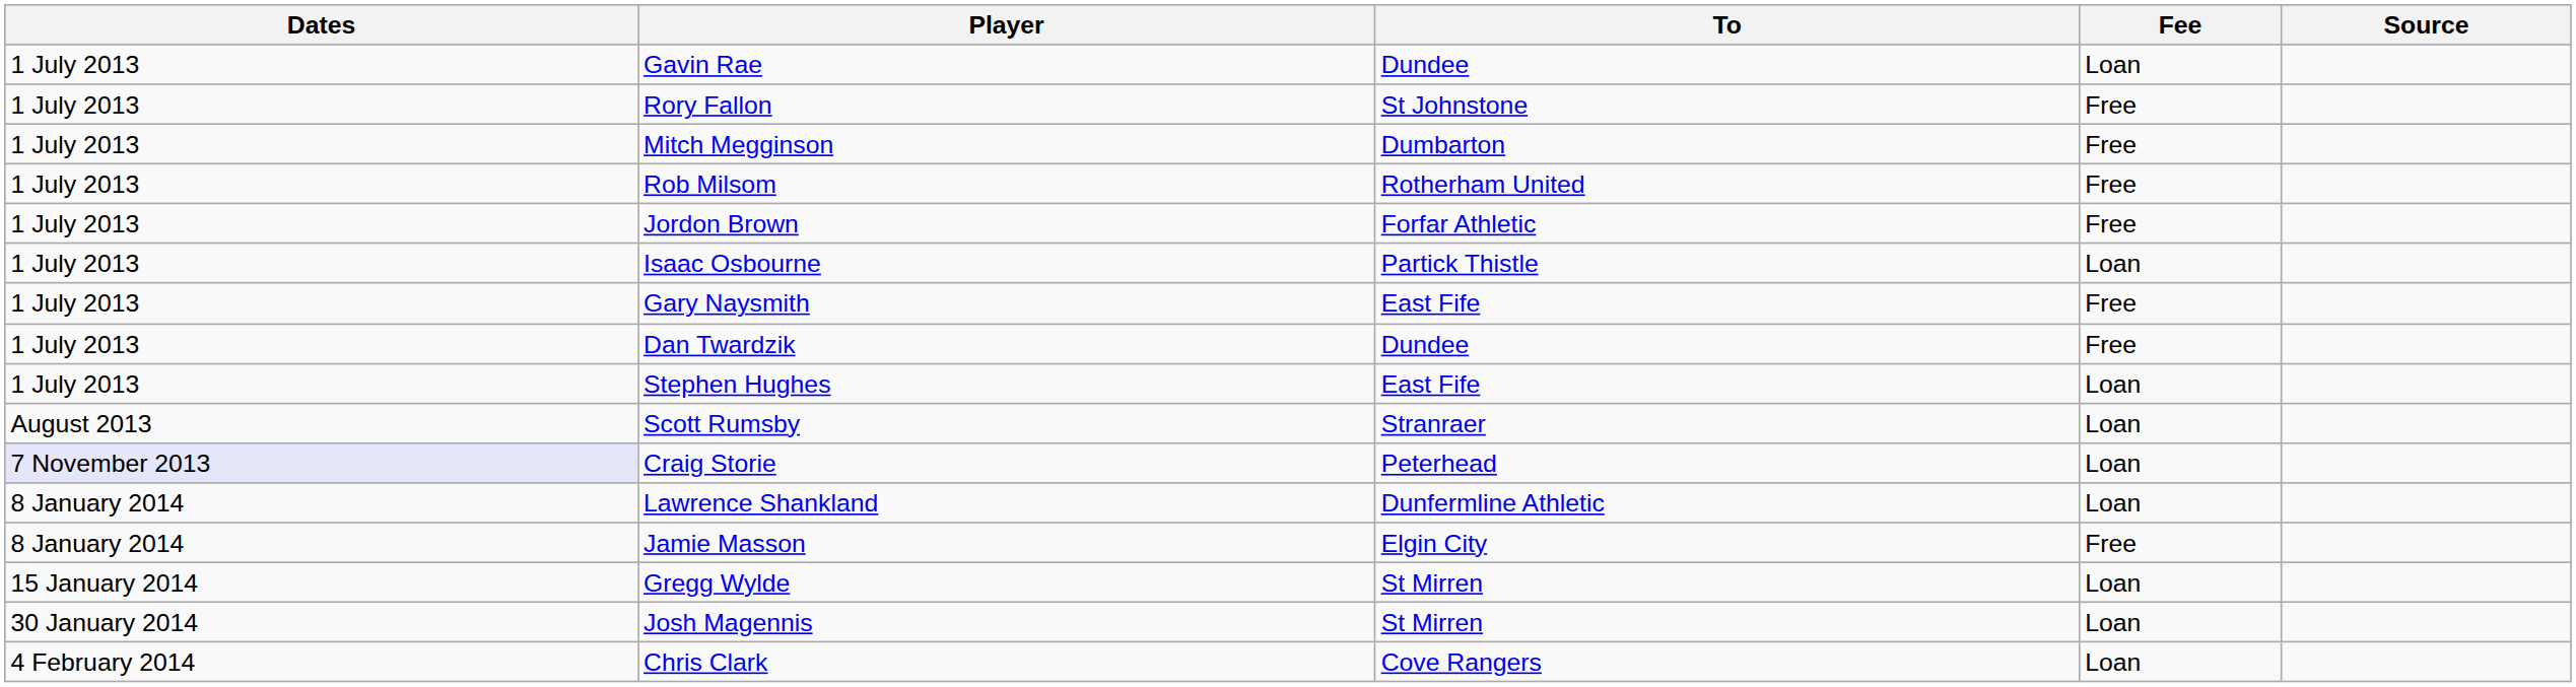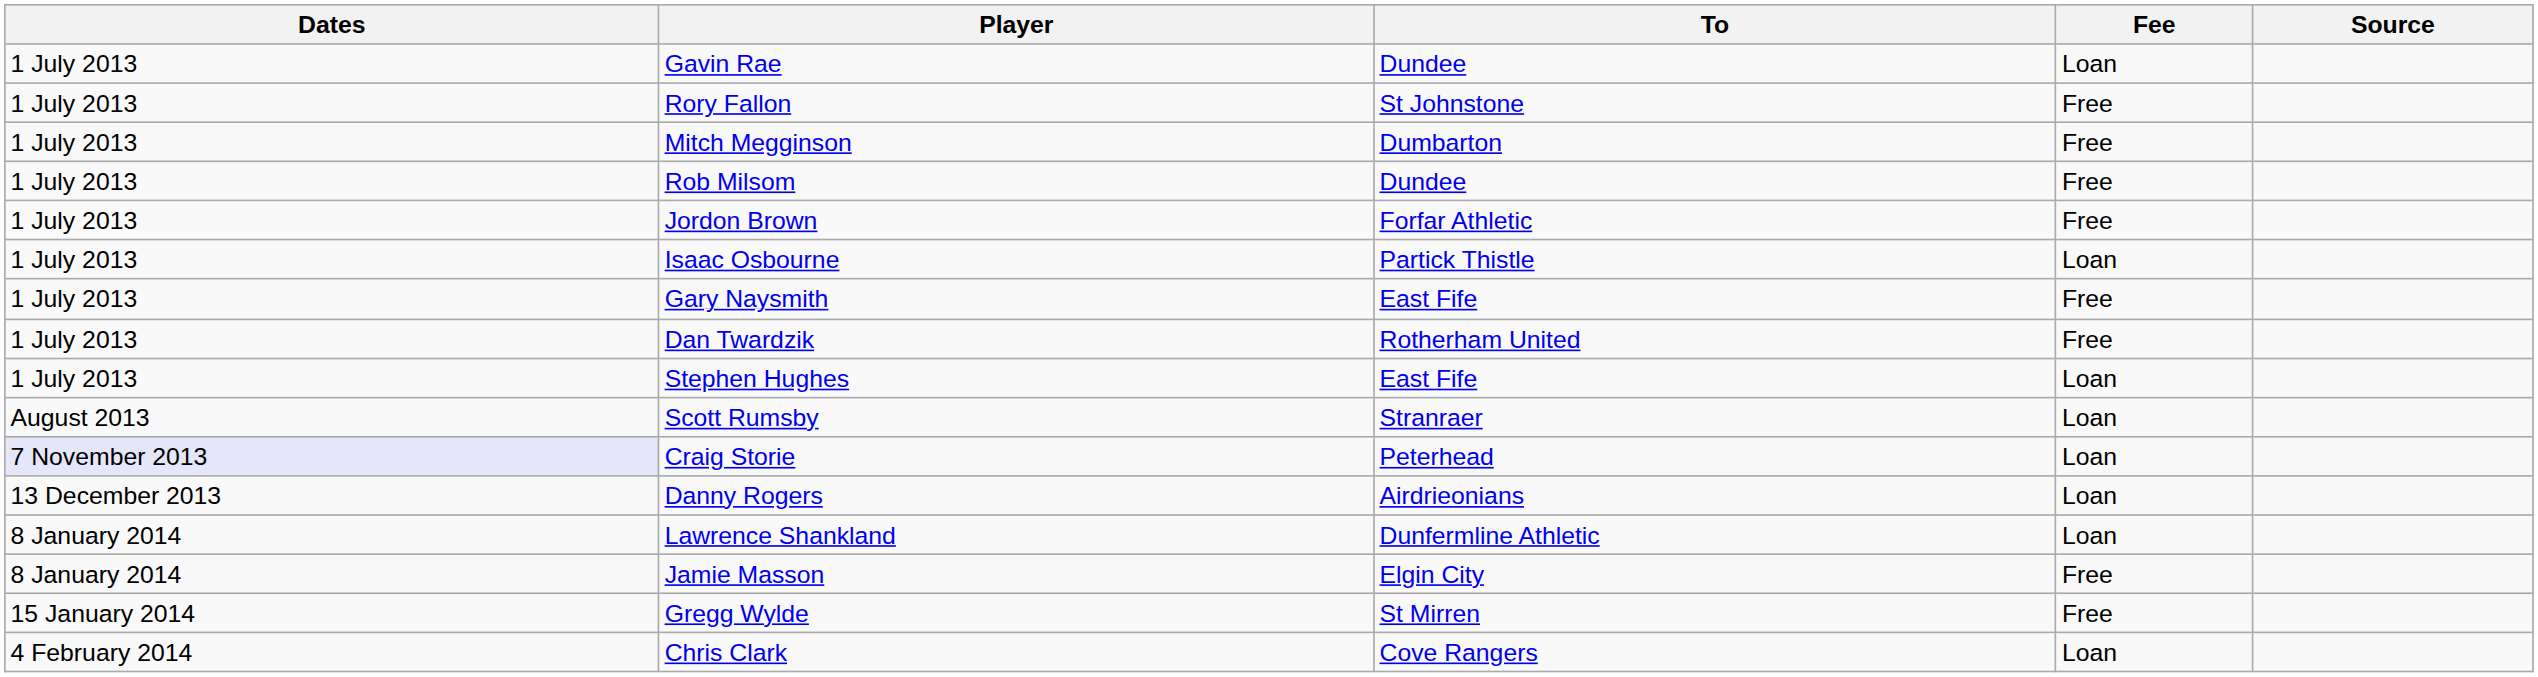Rob Milsom | To: Rotherham United -> Dundee
Dan Twardzik | To: Dundee -> Rotherham United
+ row: 13 December 2013 | Danny Rogers | Airdrieonians | Loan
Gregg Wylde | Fee: Loan -> Free
- row: 30 January 2014 | Josh Magennis | St Mirren | Loan
